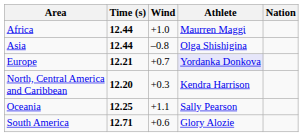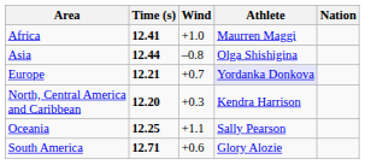Africa | Time (s): 12.44 -> 12.41
